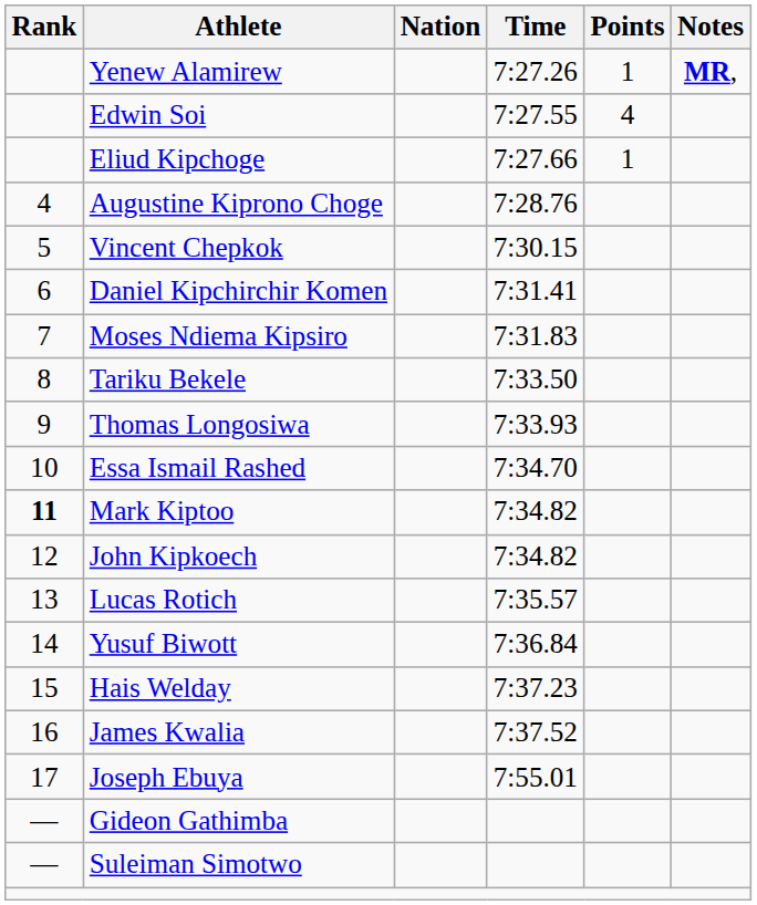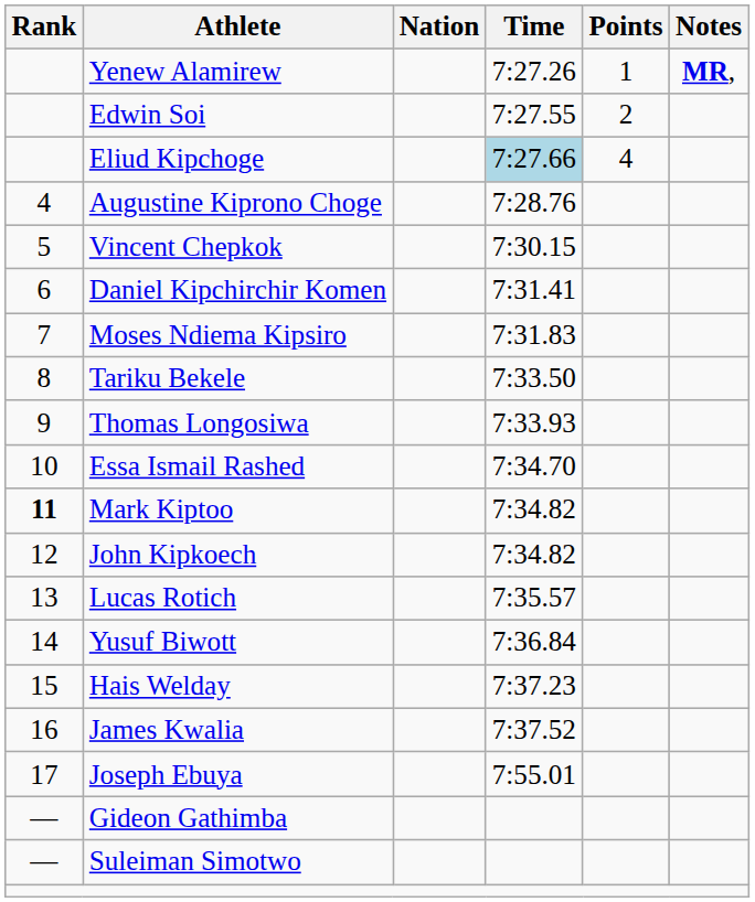Edwin Soi | Points: 4 -> 2
Eliud Kipchoge | Time: no background -> lightblue background
Eliud Kipchoge | Points: 1 -> 4
